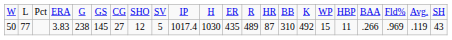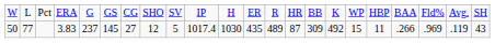50 | column 5: 238 -> 237
50 | column 15: 310 -> 309
